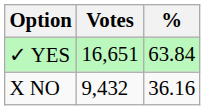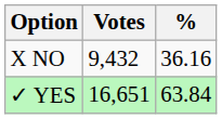rows swapped: ✓ YES <-> X NO
